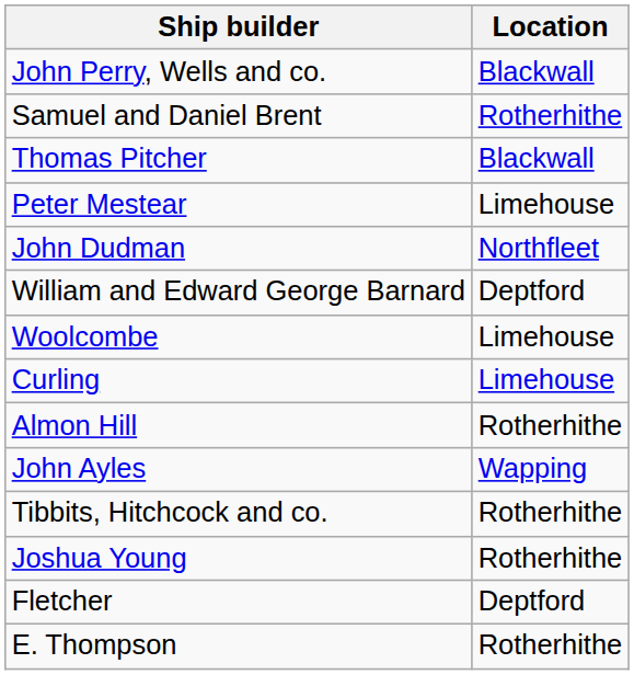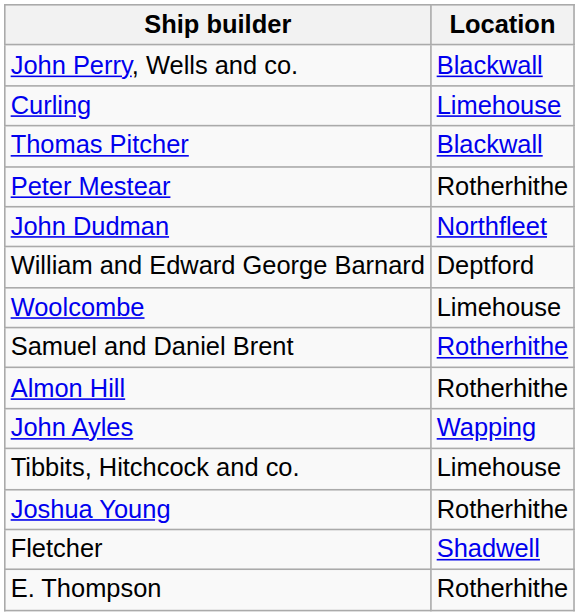rows swapped: Samuel and Daniel Brent <-> Curling
Peter Mestear | Location: Limehouse -> Rotherhithe
Tibbits, Hitchcock and co. | Location: Rotherhithe -> Limehouse
Fletcher | Location: Deptford -> Shadwell
